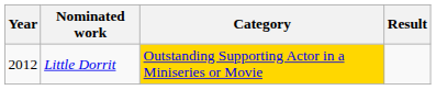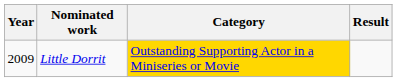Little Dorrit | Year: 2012 -> 2009
